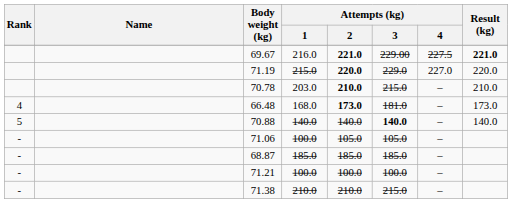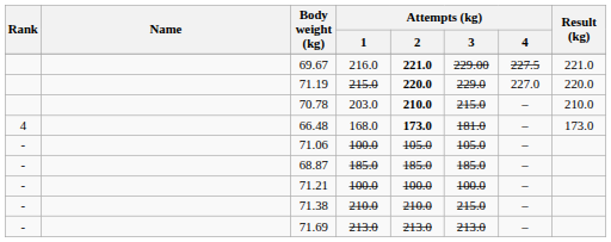69.67 | Result (kg): bold -> normal
- row: 5 | 70.88 | 140.0 | 140.0 | 140.0 | – | 140.0
+ row: - | 71.69 | 213.0 | 213.0 | 213.0 | –
